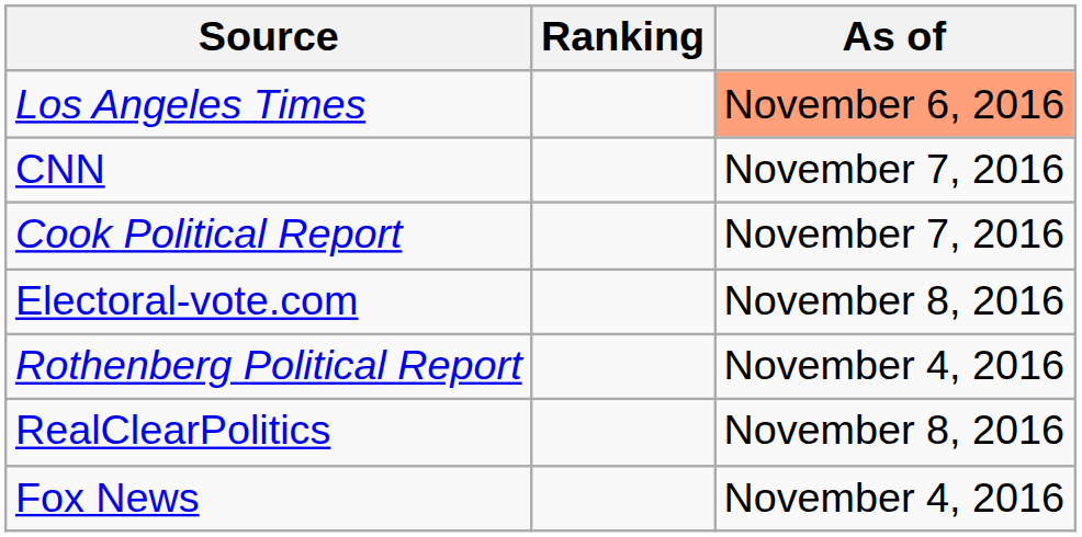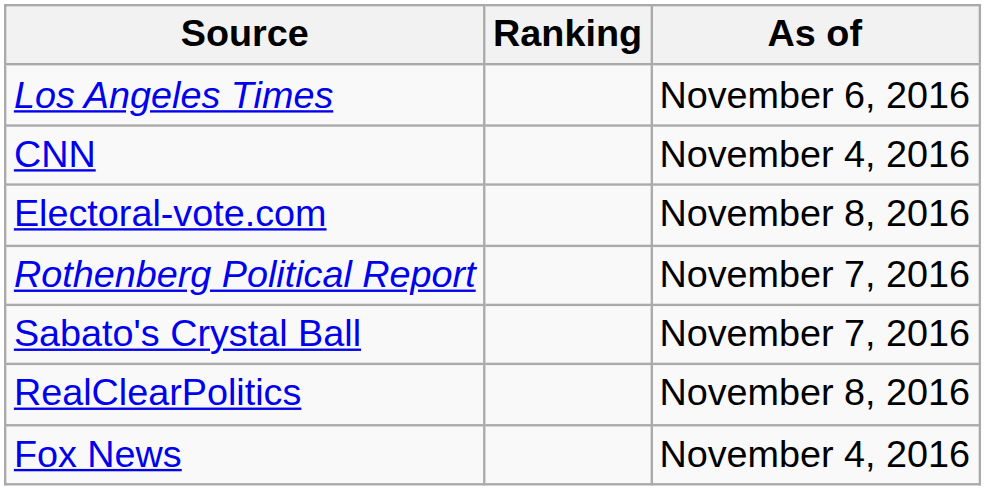Los Angeles Times | As of: lightsalmon background -> no background
CNN | As of: November 7, 2016 -> November 4, 2016
- row: Cook Political Report | November 7, 2016
Rothenberg Political Report | As of: November 4, 2016 -> November 7, 2016
+ row: Sabato's Crystal Ball | November 7, 2016
